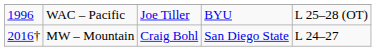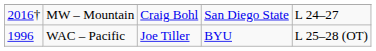rows swapped: WAC – Pacific <-> MW – Mountain
